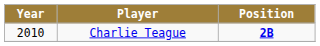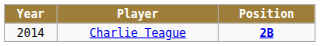Charlie Teague | Year: 2010 -> 2014
